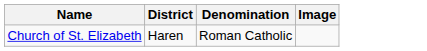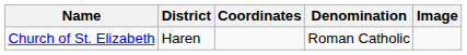+ column: Coordinates
